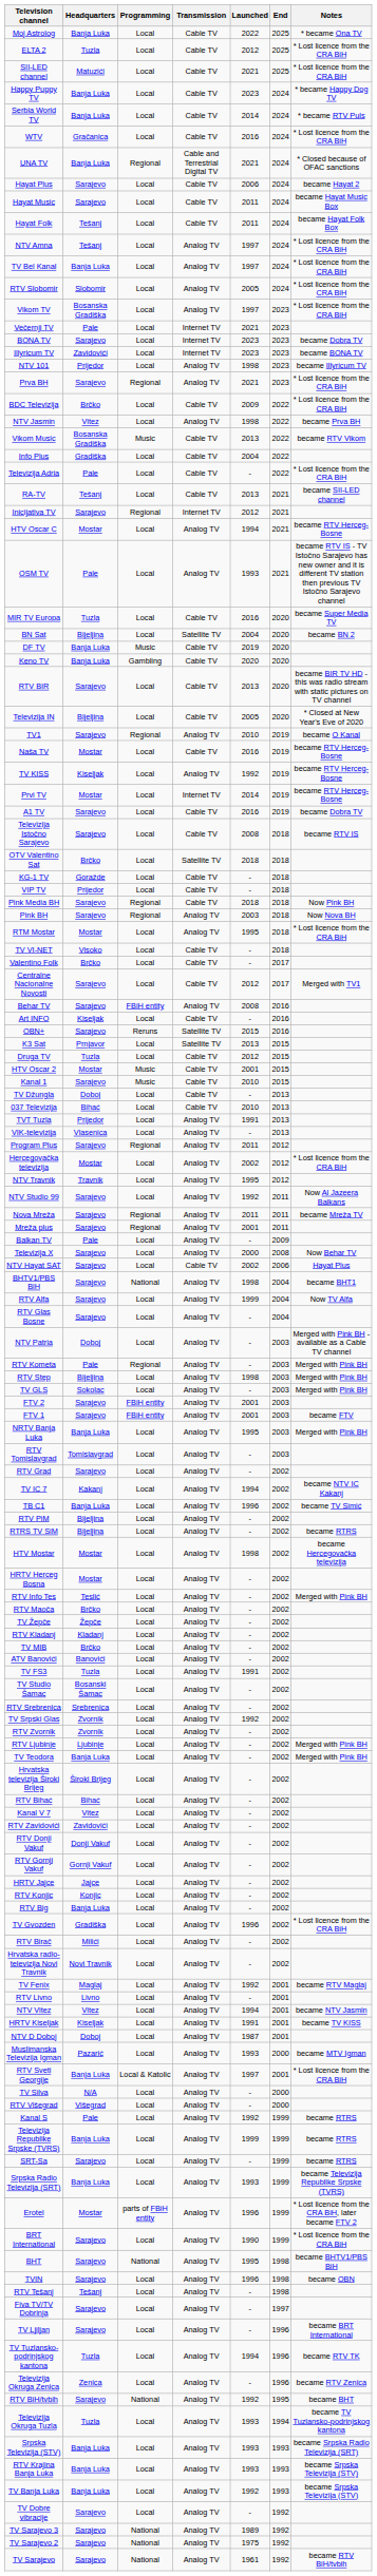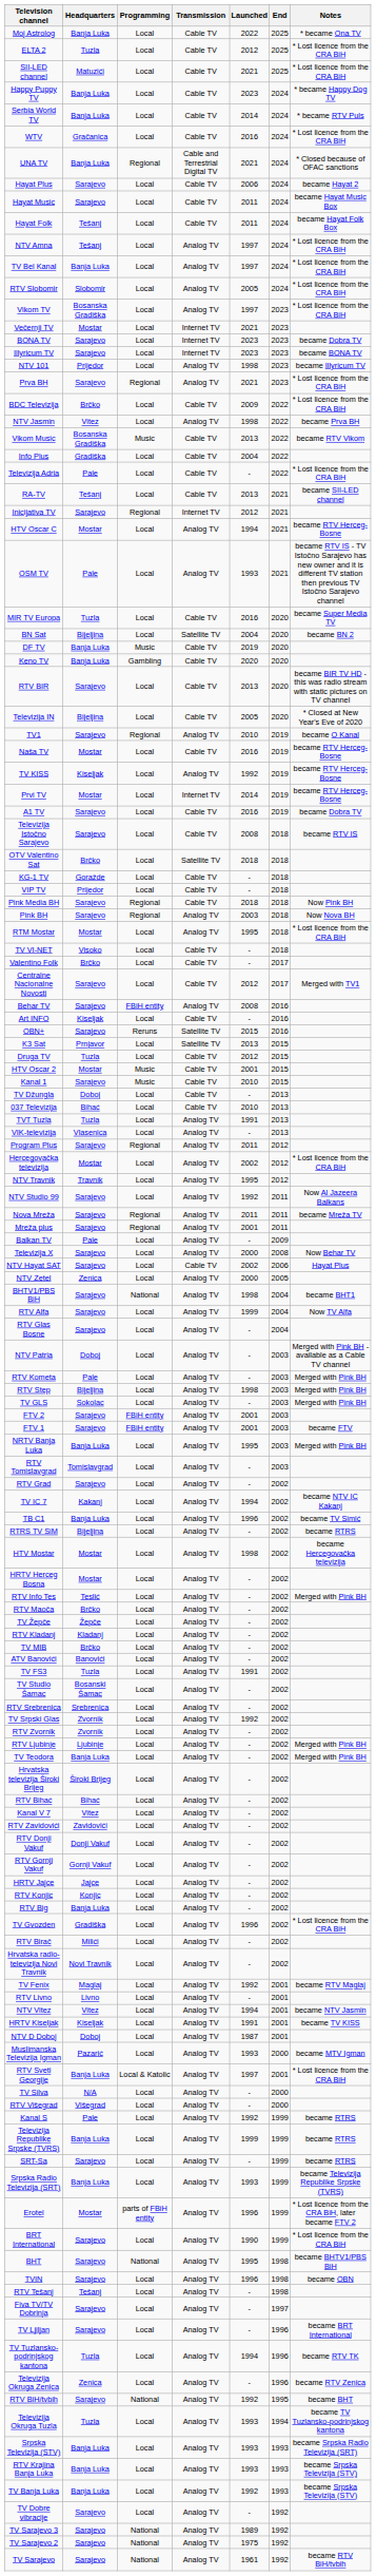Večernji TV | Headquarters: Pale -> Mostar
Illyricum TV | Headquarters: Zavidovići -> Sarajevo
TVT Tuzla | Headquarters: Prijedor -> Tuzla
+ row: NTV Zetel | Zenica | Local | Analog TV | 2000 | 2005
RTV Kometa | Programming: Regional -> Local
- row: RTV PiM | Bijeljina | Local | Analog TV | - | 2002
